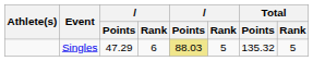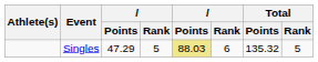Singles | column 4: 6 -> 5
Singles | column 6: 5 -> 6
